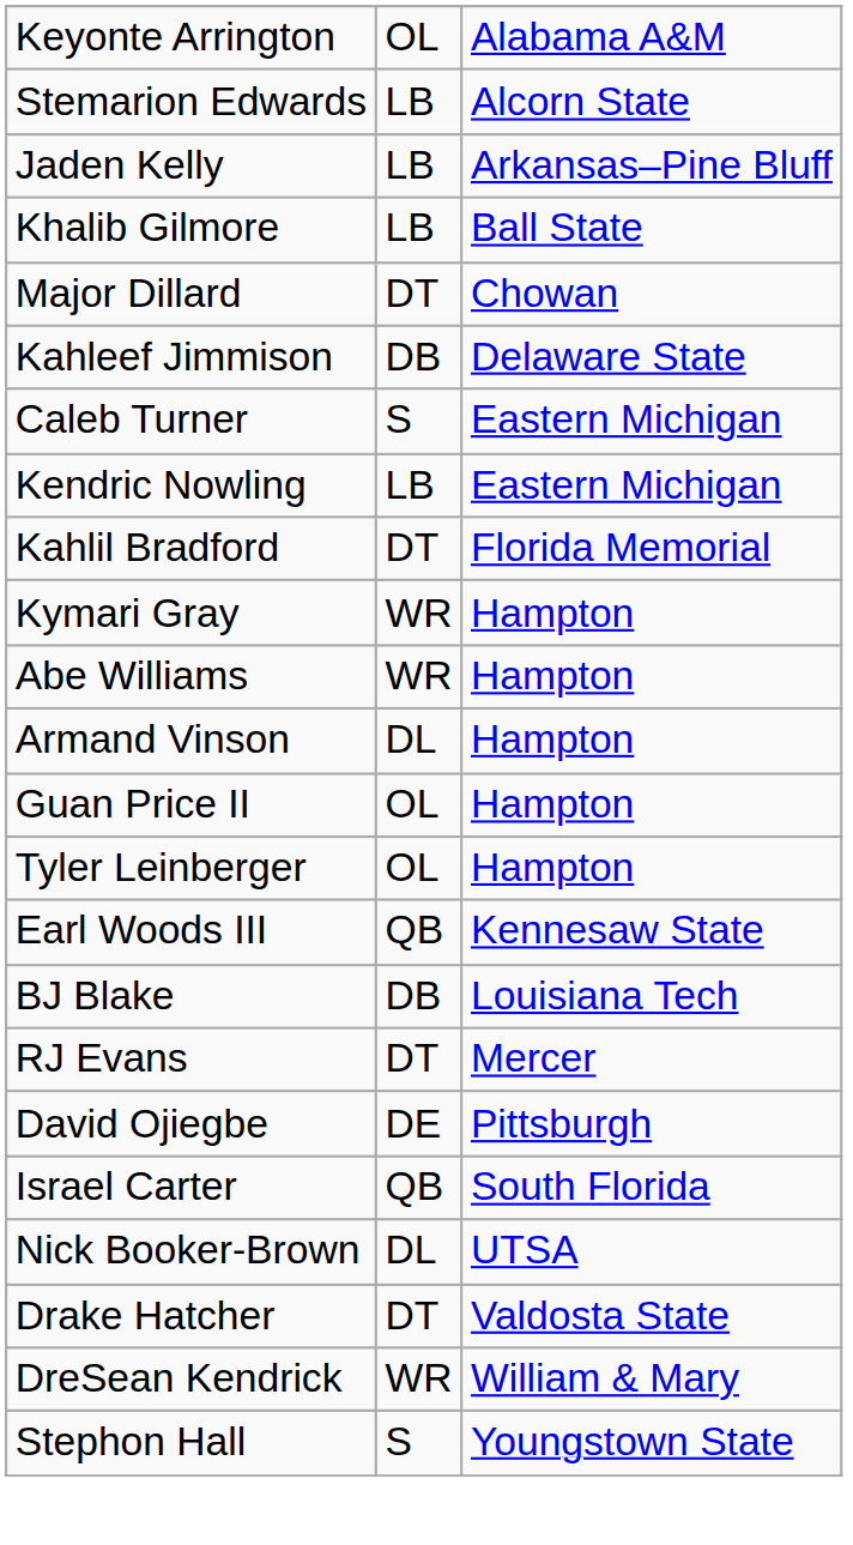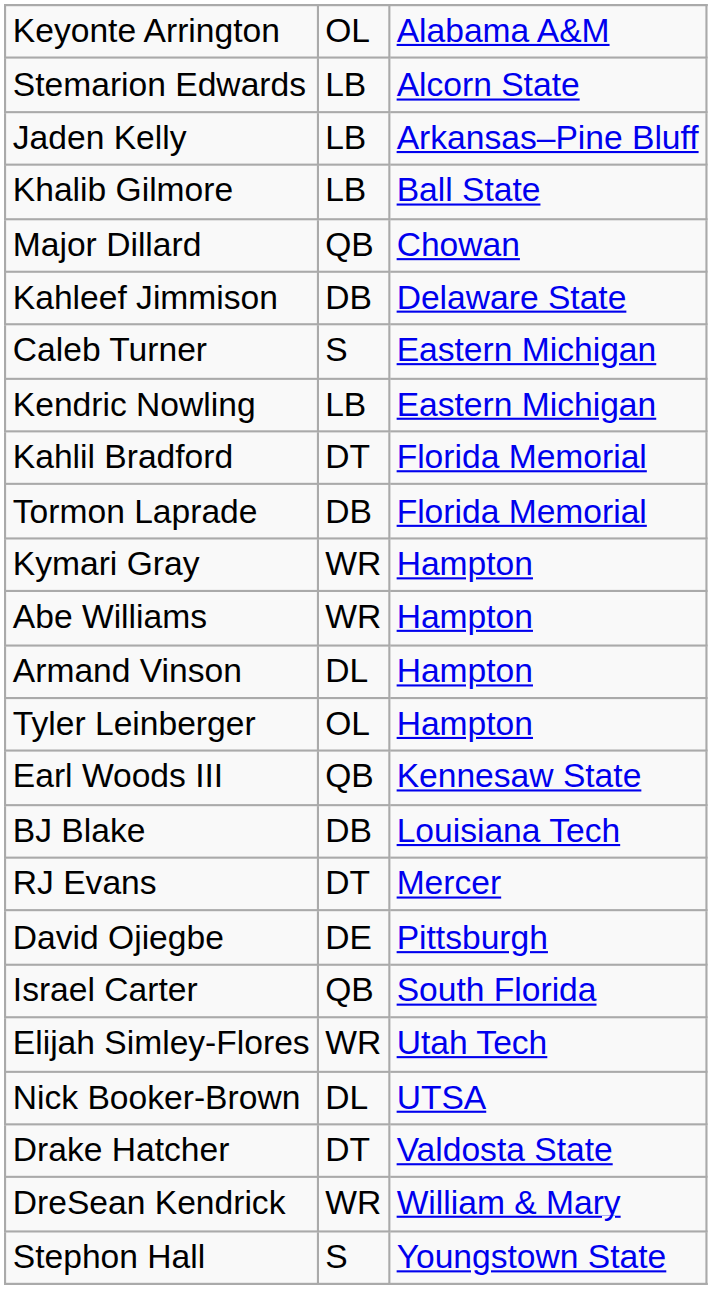Major Dillard | column 2: DT -> QB
+ row: Tormon Laprade | DB | Florida Memorial
- row: Guan Price II | OL | Hampton
+ row: Elijah Simley-Flores | WR | Utah Tech
